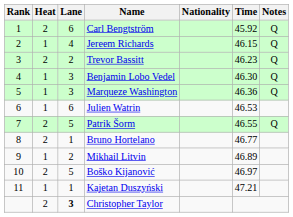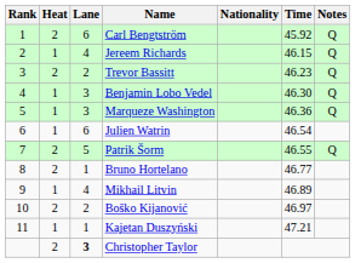Julien Watrin | Time: 46.53 -> 46.54
Mikhail Litvin | Lane: 2 -> 4
Boško Kijanović | Lane: 5 -> 2
